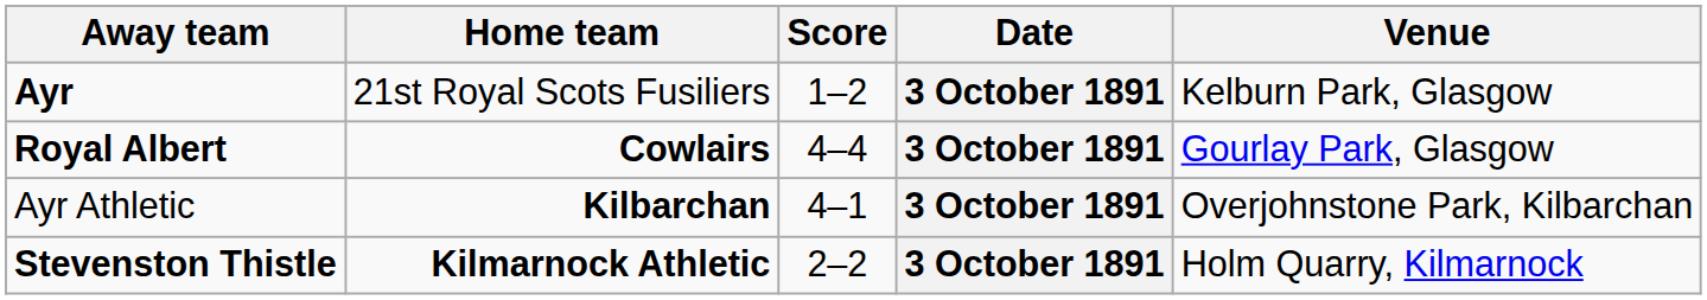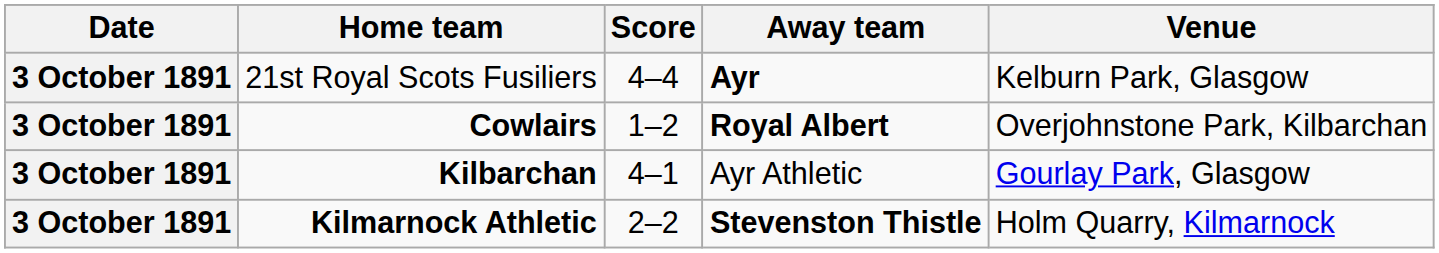columns swapped: Date <-> Away team
21st Royal Scots Fusiliers | Score: 1–2 -> 4–4
Cowlairs | Score: 4–4 -> 1–2
Cowlairs | Venue: Gourlay Park, Glasgow -> Overjohnstone Park, Kilbarchan
Kilbarchan | Venue: Overjohnstone Park, Kilbarchan -> Gourlay Park, Glasgow
